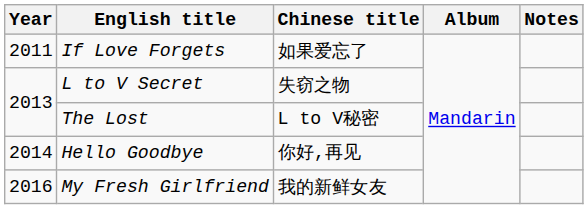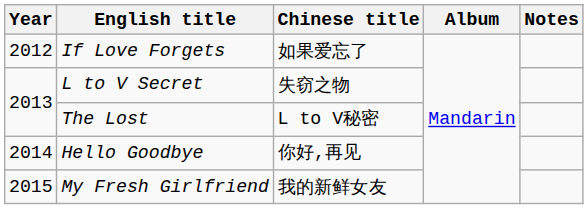If Love Forgets | Year: 2011 -> 2012
My Fresh Girlfriend | Year: 2016 -> 2015
